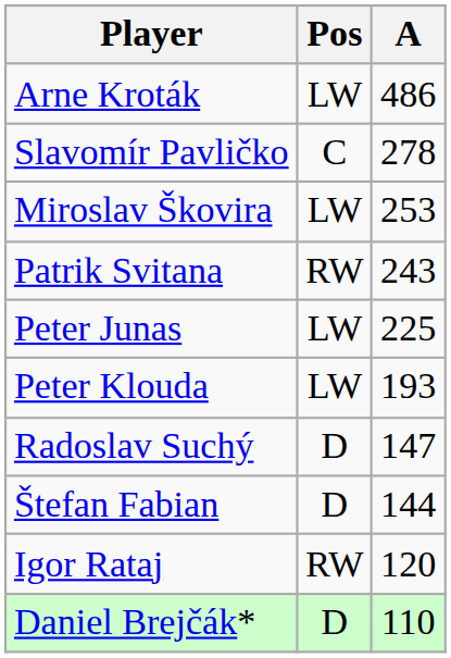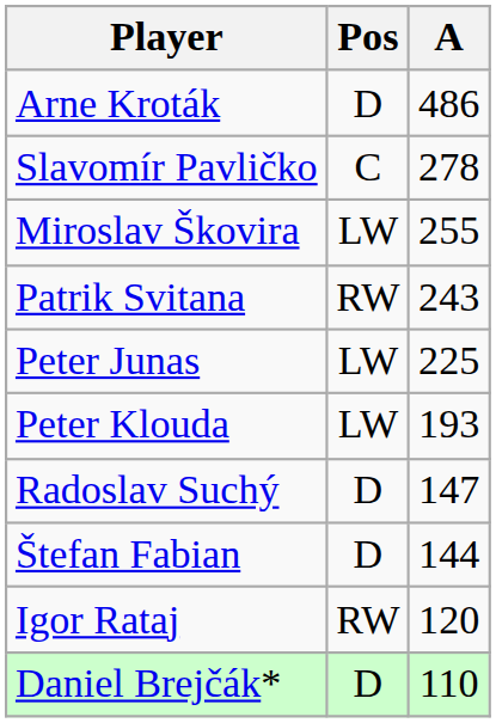Arne Kroták | Pos: LW -> D
Miroslav Škovira | A: 253 -> 255
